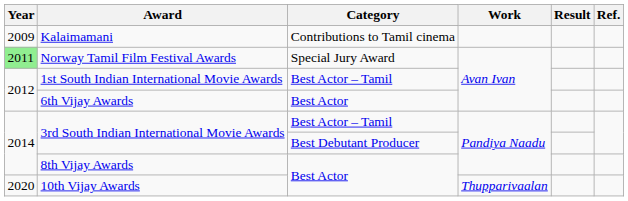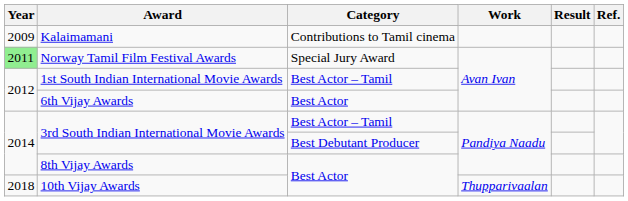10th Vijay Awards | Year: 2020 -> 2018
